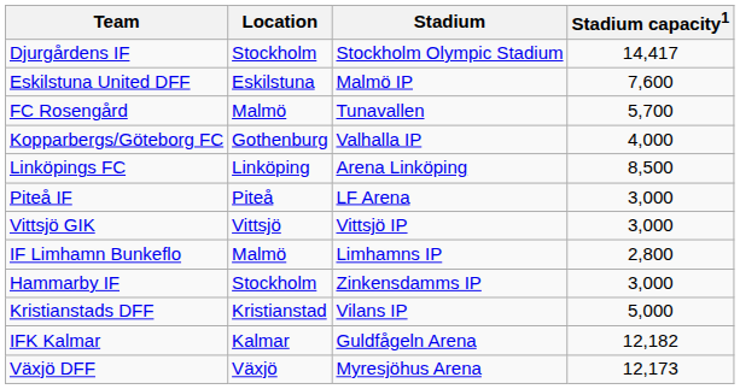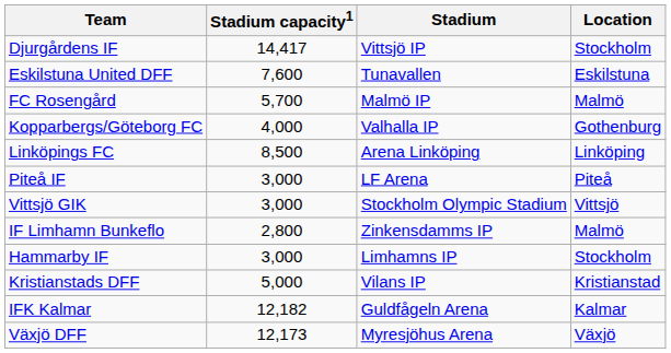columns swapped: Location <-> Stadium capacity1
Djurgårdens IF | Stadium: Stockholm Olympic Stadium -> Vittsjö IP
Eskilstuna United DFF | Stadium: Malmö IP -> Tunavallen
FC Rosengård | Stadium: Tunavallen -> Malmö IP
Vittsjö GIK | Stadium: Vittsjö IP -> Stockholm Olympic Stadium
IF Limhamn Bunkeflo | Stadium: Limhamns IP -> Zinkensdamms IP
Hammarby IF | Stadium: Zinkensdamms IP -> Limhamns IP
